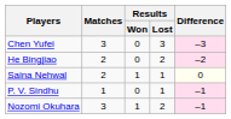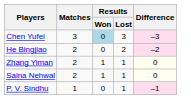Chen Yufei | Results / Won: no background -> lightblue background
+ row: Zhang Yiman | 2 | 1 | 1 | 0
- row: Nozomi Okuhara | 3 | 1 | 2 | –1
